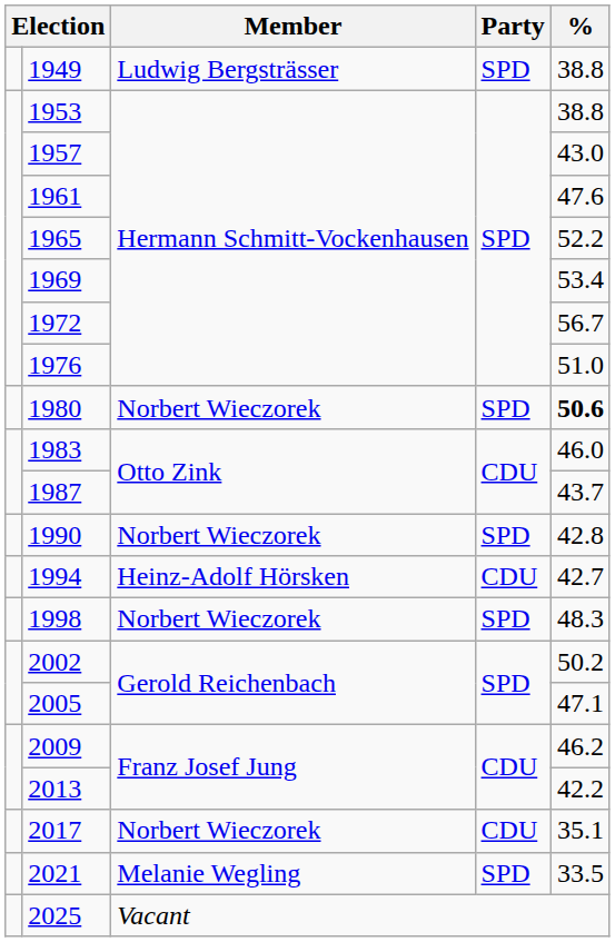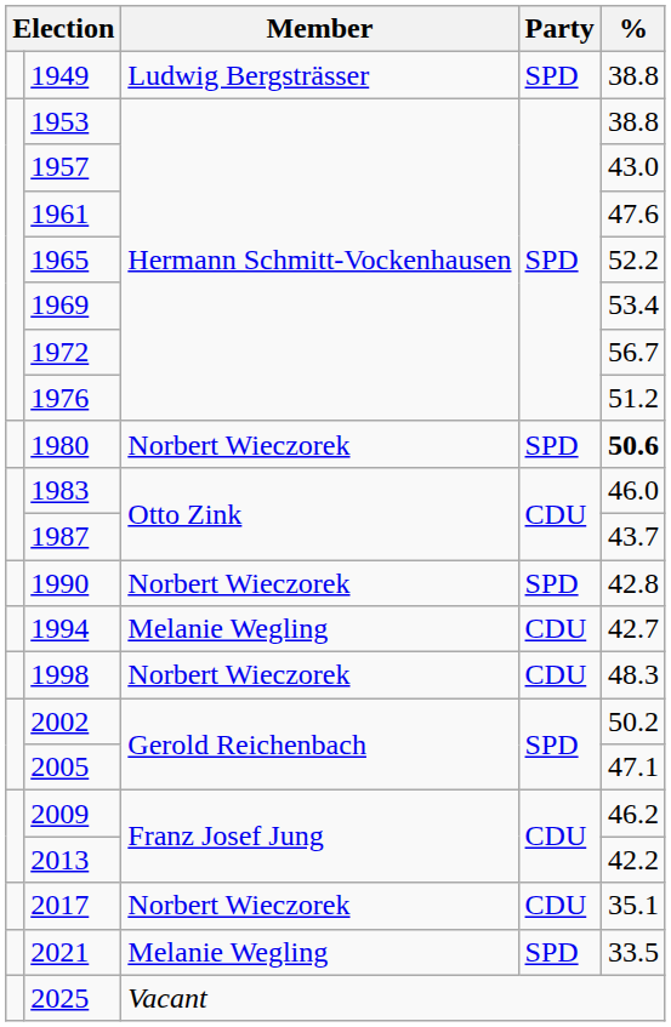1976 | %: 51.0 -> 51.2
1994 | Member: Heinz-Adolf Hörsken -> Melanie Wegling
1998 | Party: SPD -> CDU
